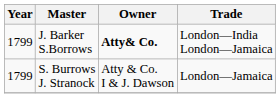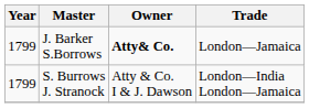J. Barker S.Borrows | Trade: London—India London—Jamaica -> London—Jamaica
S. Burrows J. Stranock | Trade: London—Jamaica -> London—India London—Jamaica
